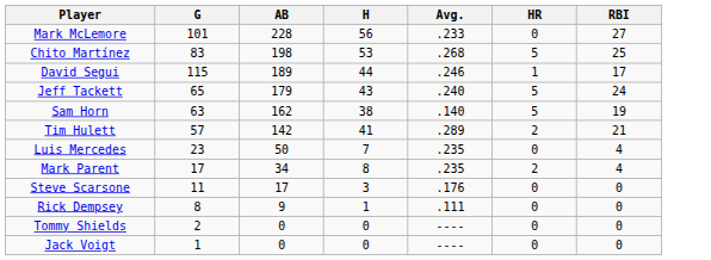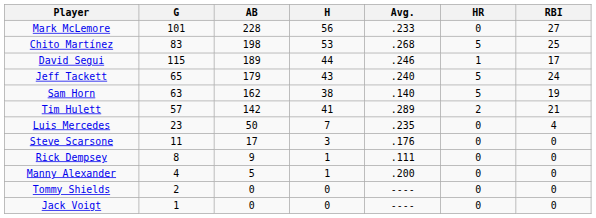- row: Mark Parent | 17 | 34 | 8 | .235 | 2 | 4
+ row: Manny Alexander | 4 | 5 | 1 | .200 | 0 | 0
